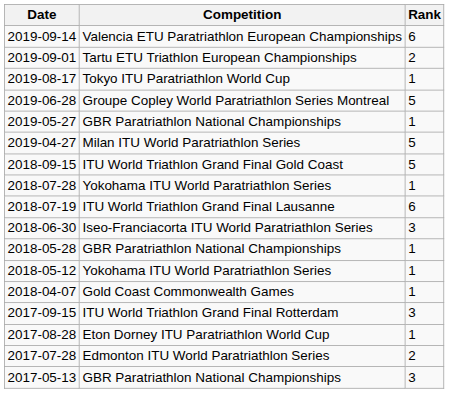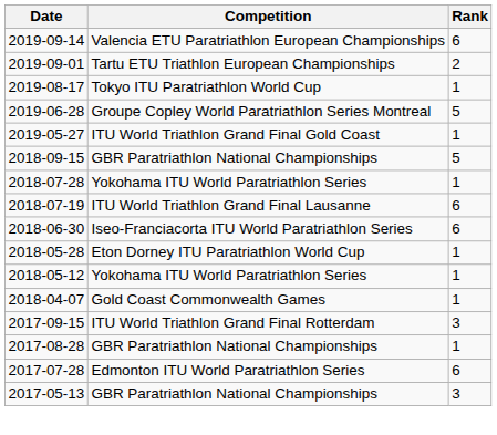2019-05-27 | Competition: GBR Paratriathlon National Championships -> ITU World Triathlon Grand Final Gold Coast
- row: 2019-04-27 | Milan ITU World Paratriathlon Series | 5
2018-09-15 | Competition: ITU World Triathlon Grand Final Gold Coast -> GBR Paratriathlon National Championships
2018-06-30 | Rank: 3 -> 6
2018-05-28 | Competition: GBR Paratriathlon National Championships -> Eton Dorney ITU Paratriathlon World Cup
2017-08-28 | Competition: Eton Dorney ITU Paratriathlon World Cup -> GBR Paratriathlon National Championships
2017-07-28 | Rank: 2 -> 6
